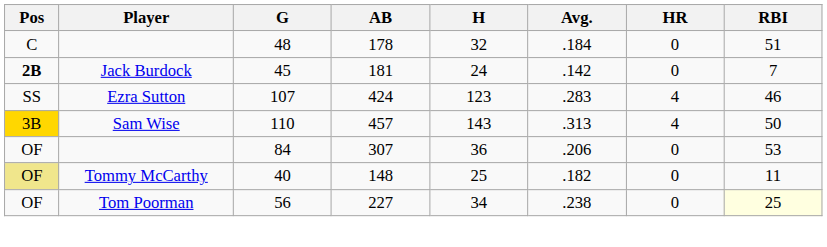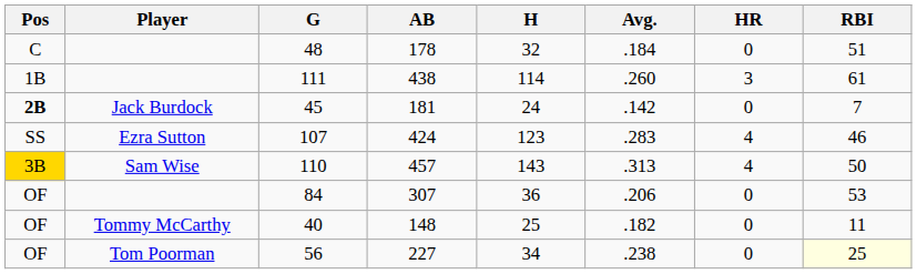+ row: 1B | 111 | 438 | 114 | .260 | 3 | 61
40 | Pos: khaki background -> no background
